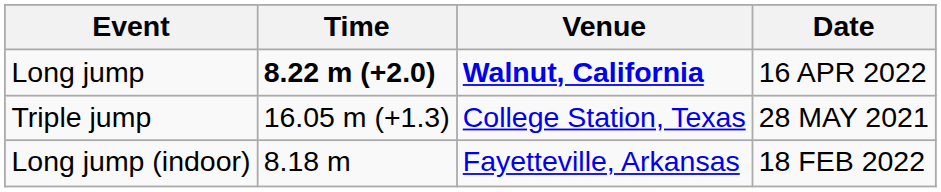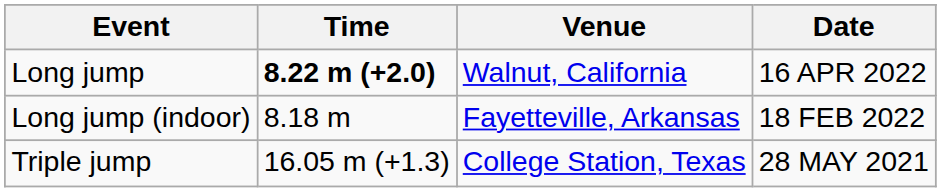Long jump | Venue: bold -> normal
rows swapped: Triple jump <-> Long jump (indoor)
